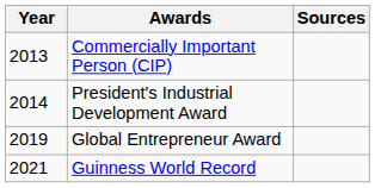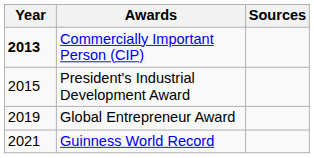Commercially Important Person (CIP) | Year: normal -> bold
President's Industrial Development Award | Year: 2014 -> 2015
